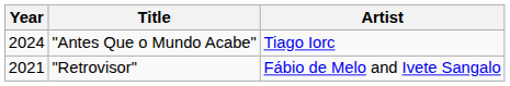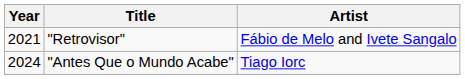rows swapped: "Retrovisor" <-> "Antes Que o Mundo Acabe"
